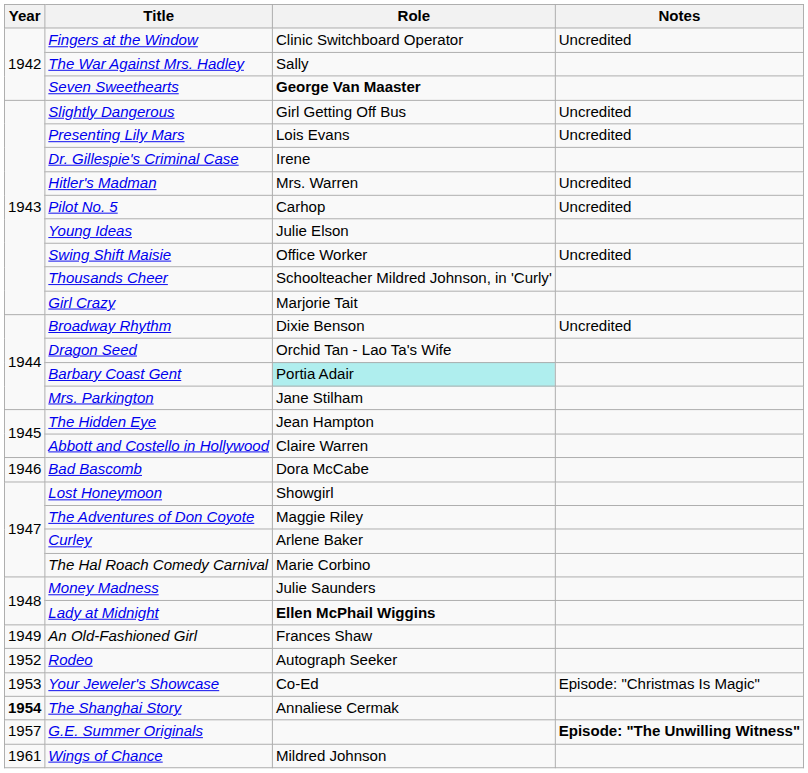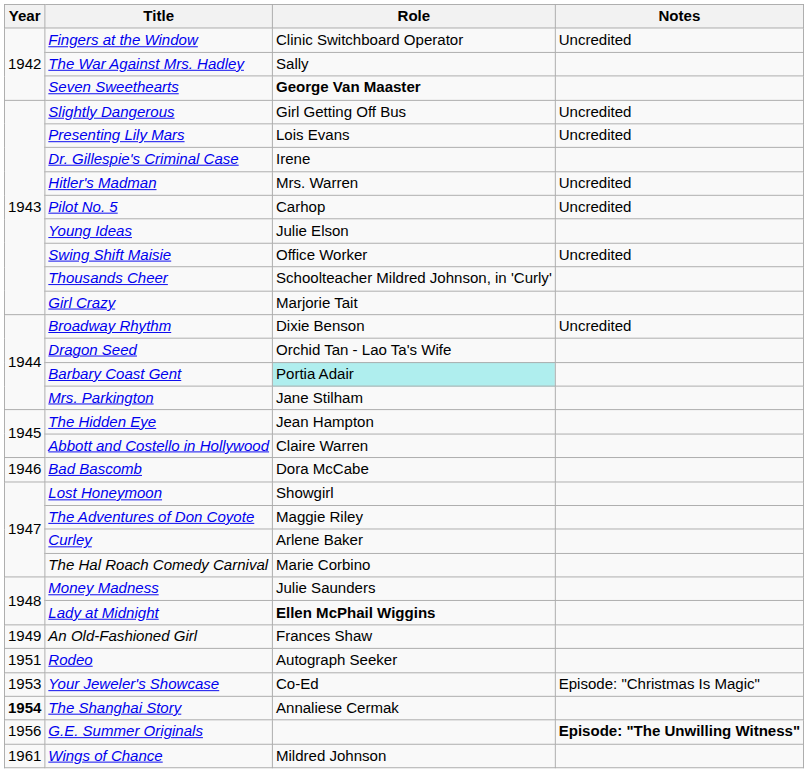Rodeo | Year: 1952 -> 1951
G.E. Summer Originals | Year: 1957 -> 1956
